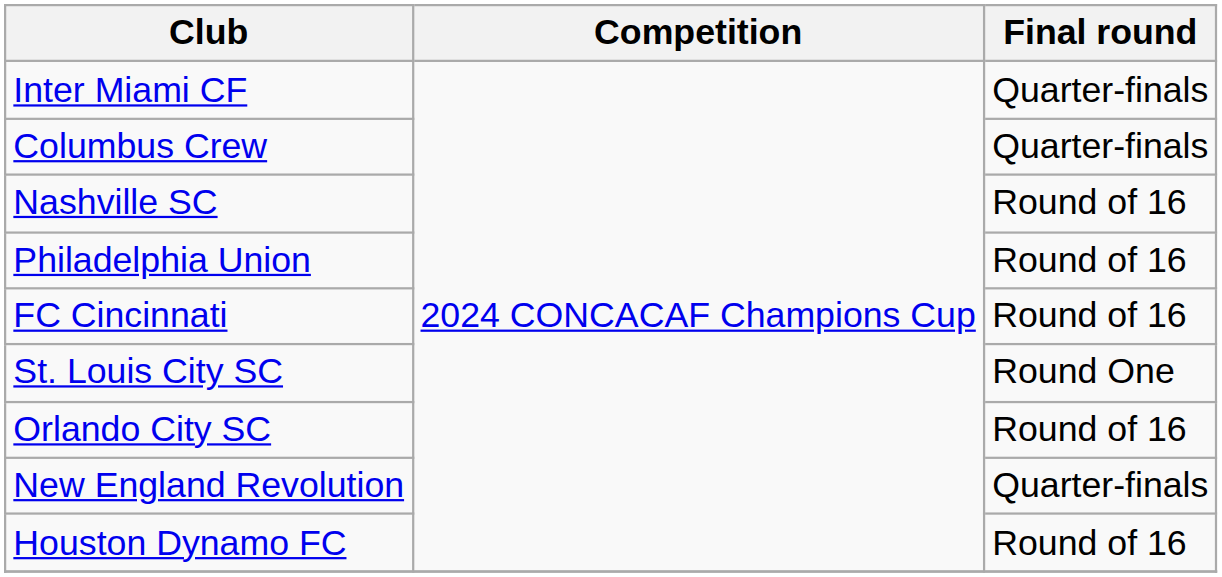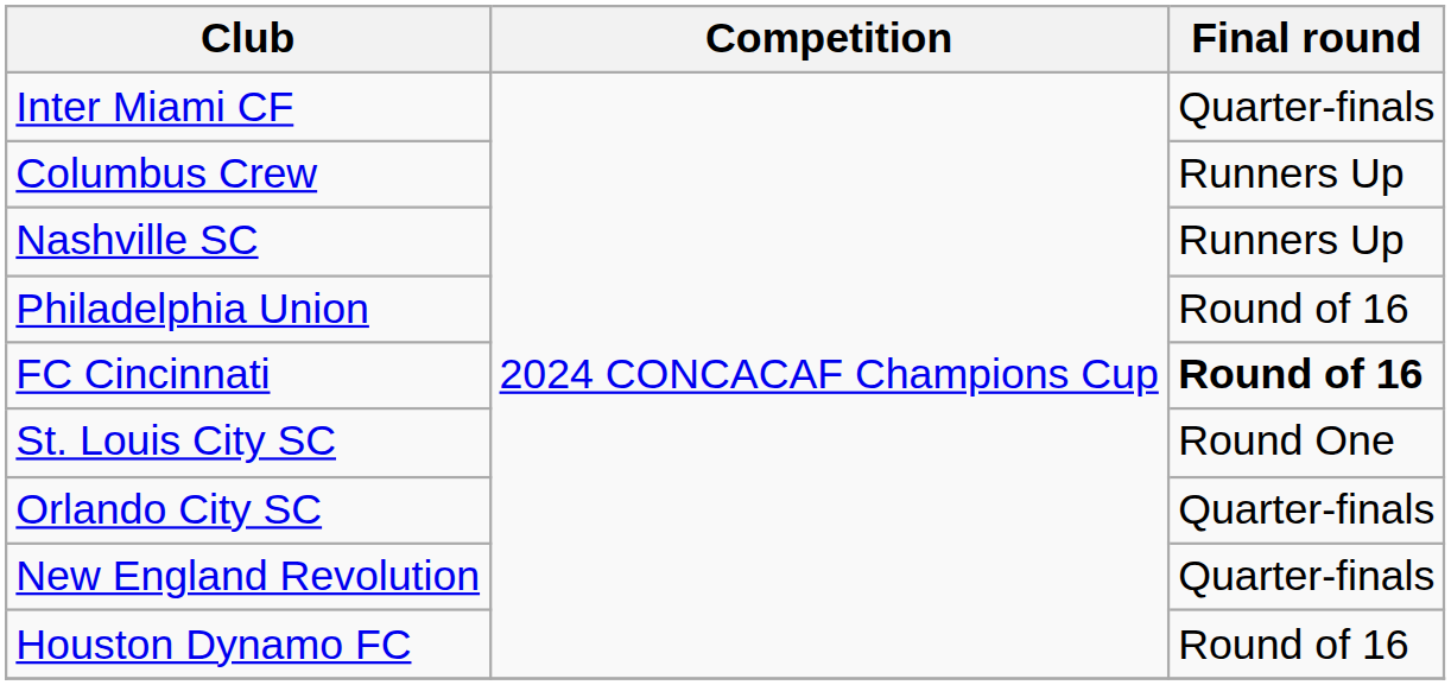Columbus Crew | Final round: Quarter-finals -> Runners Up
Nashville SC | Final round: Round of 16 -> Runners Up
FC Cincinnati | Final round: normal -> bold
Orlando City SC | Final round: Round of 16 -> Quarter-finals
